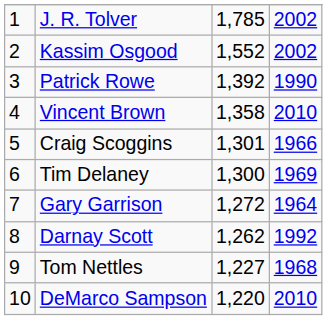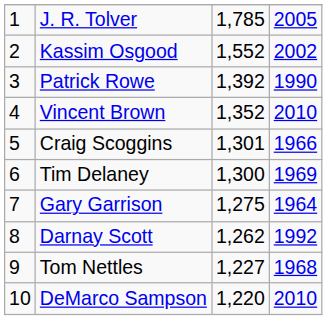J. R. Tolver | column 4: 2002 -> 2005
Vincent Brown | column 3: 1,358 -> 1,352
Gary Garrison | column 3: 1,272 -> 1,275
